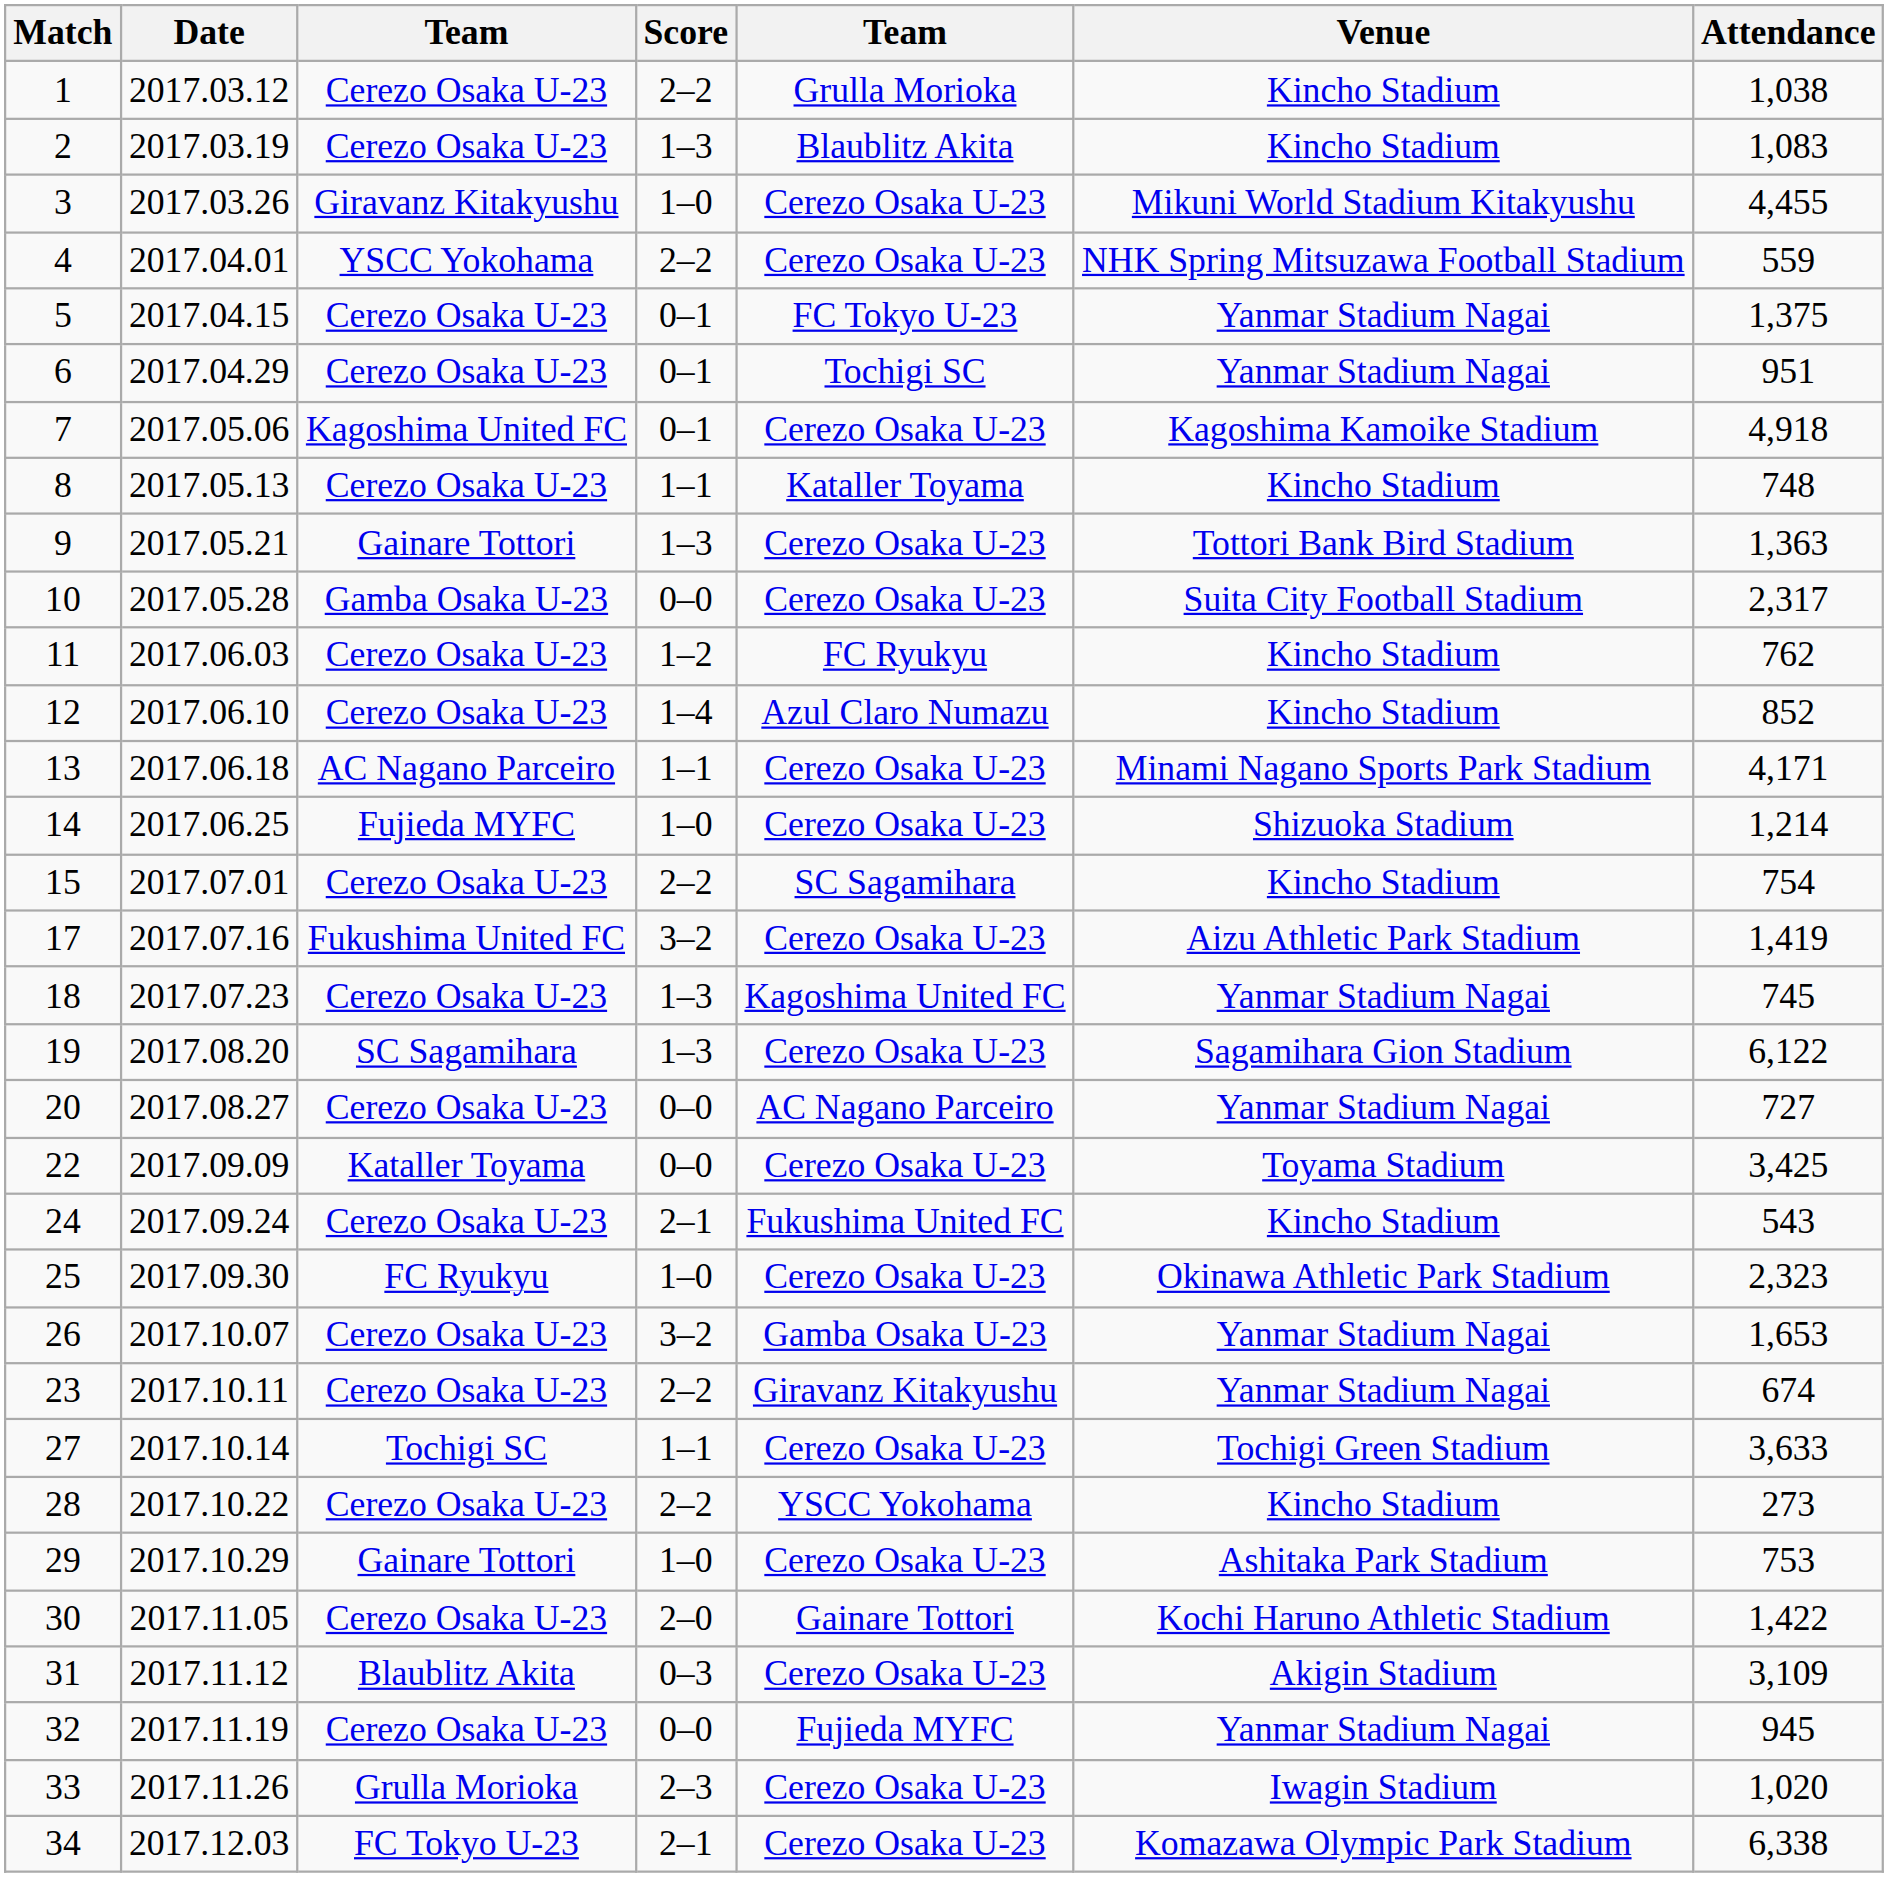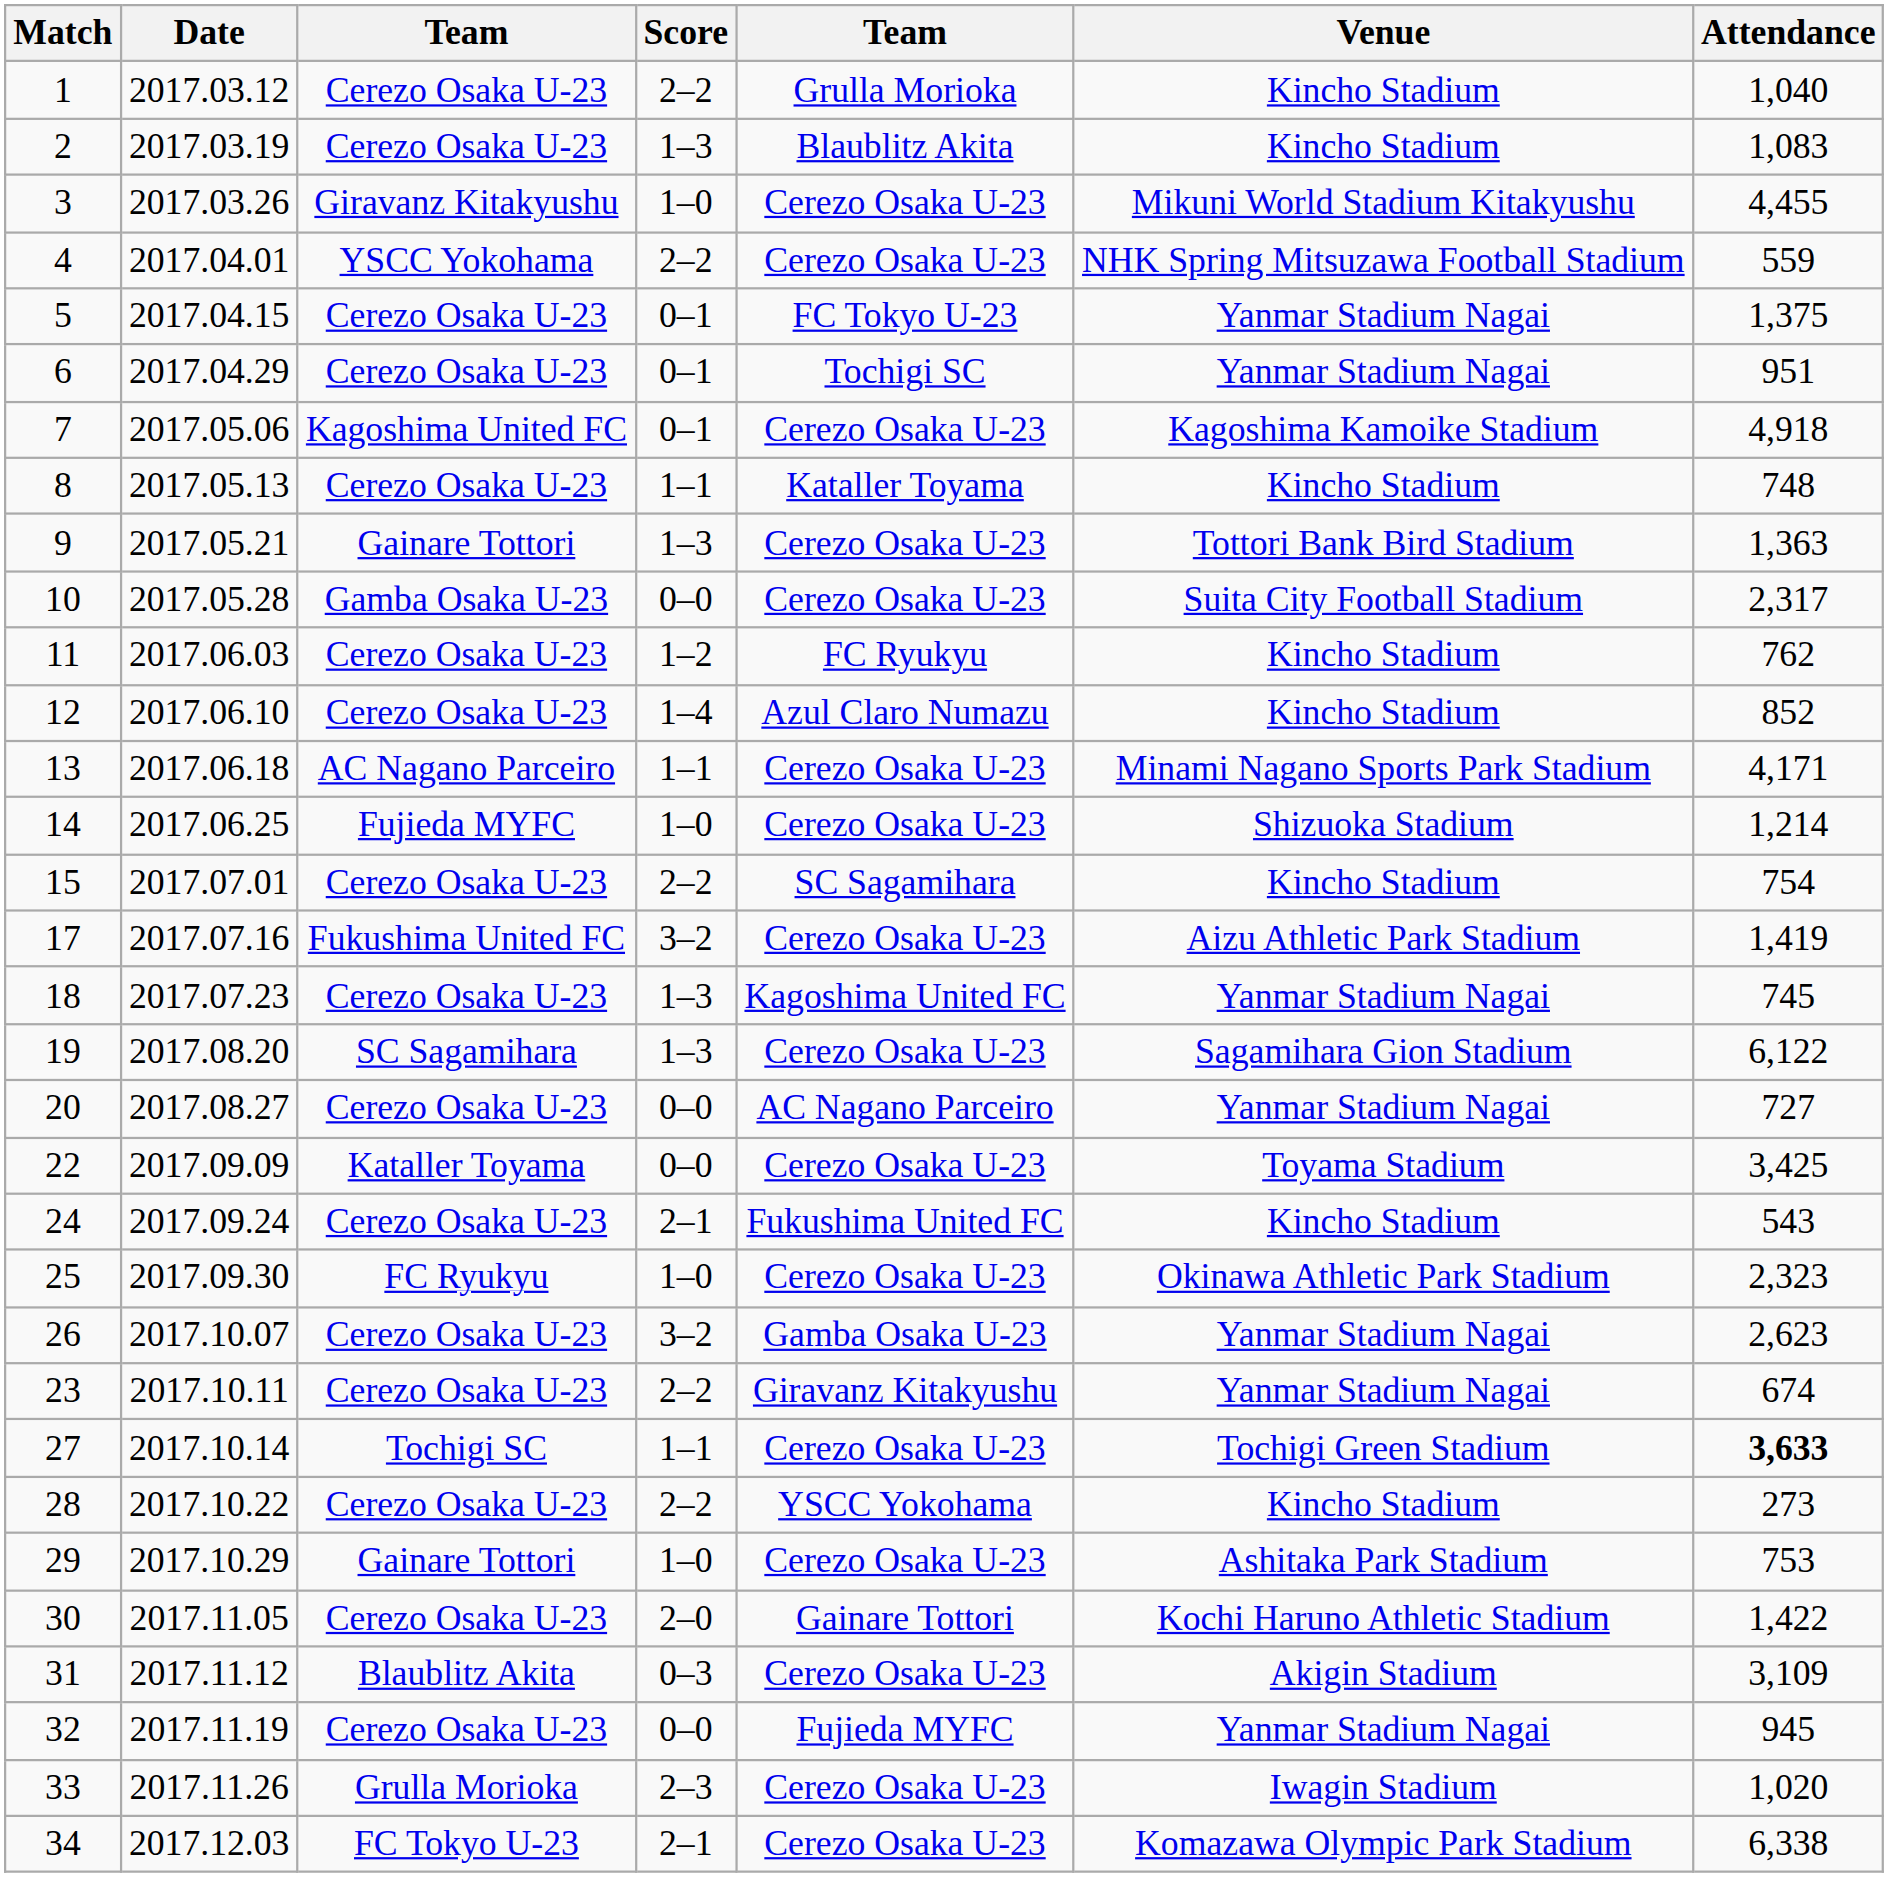1 | Attendance: 1,038 -> 1,040
26 | Attendance: 1,653 -> 2,623
27 | Attendance: normal -> bold
